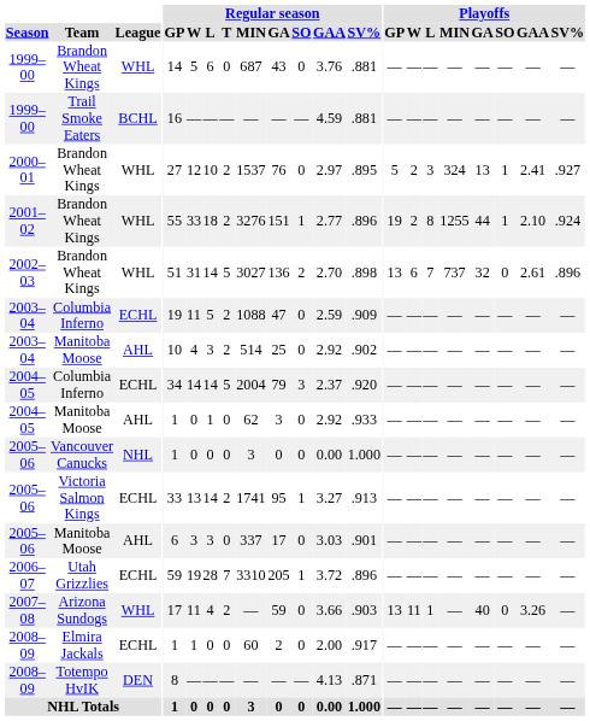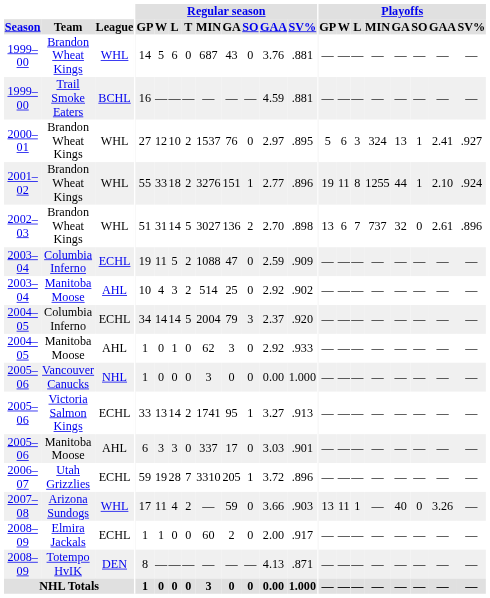2000–01 | Playoffs / W: 2 -> 6
2001–02 | Playoffs / W: 2 -> 11
